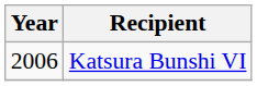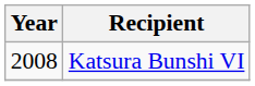Katsura Bunshi VI | Year: 2006 -> 2008
